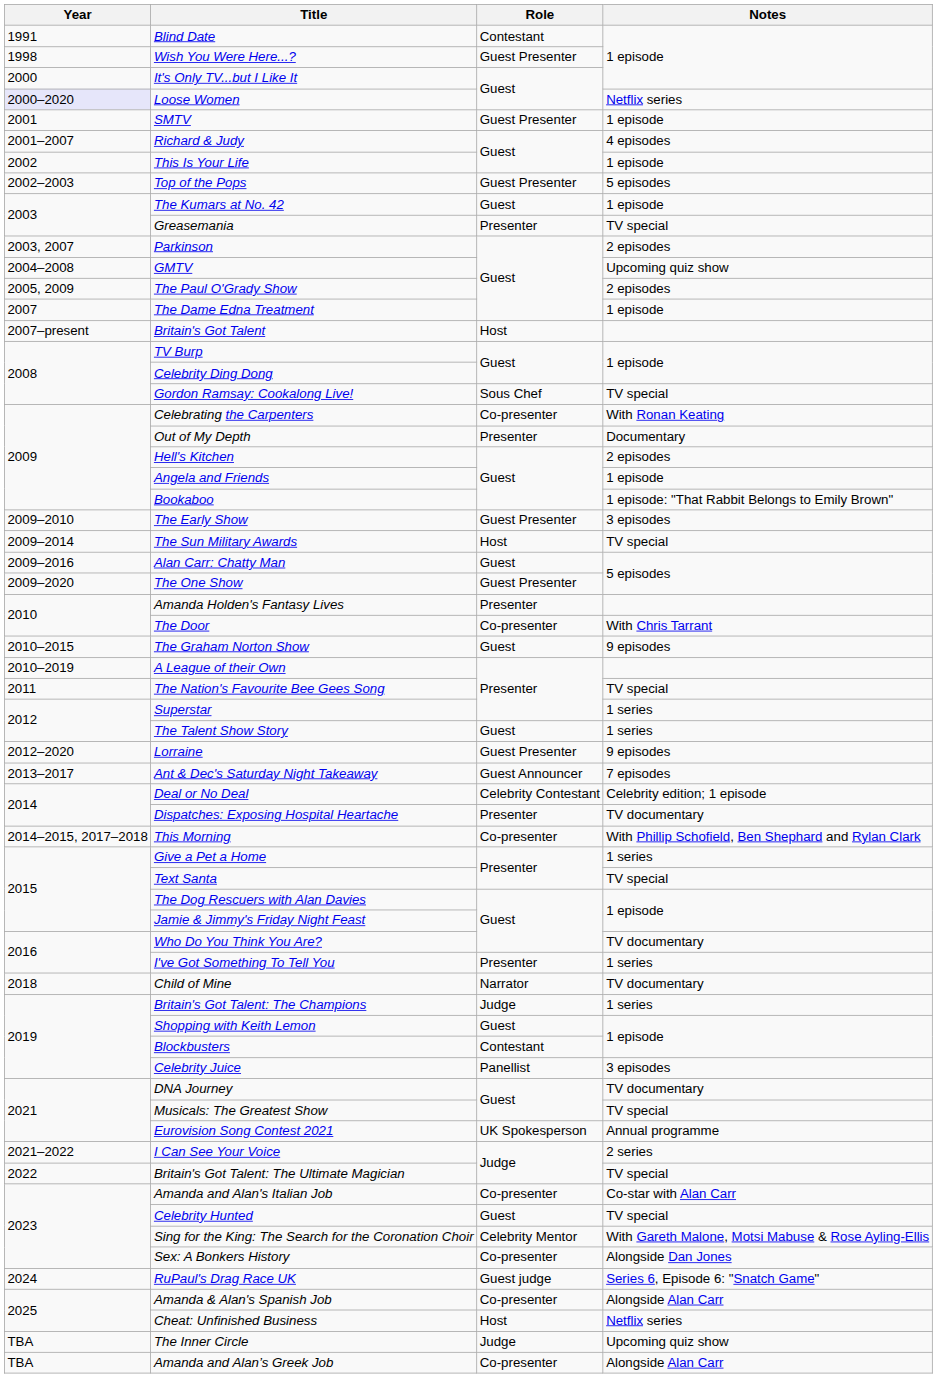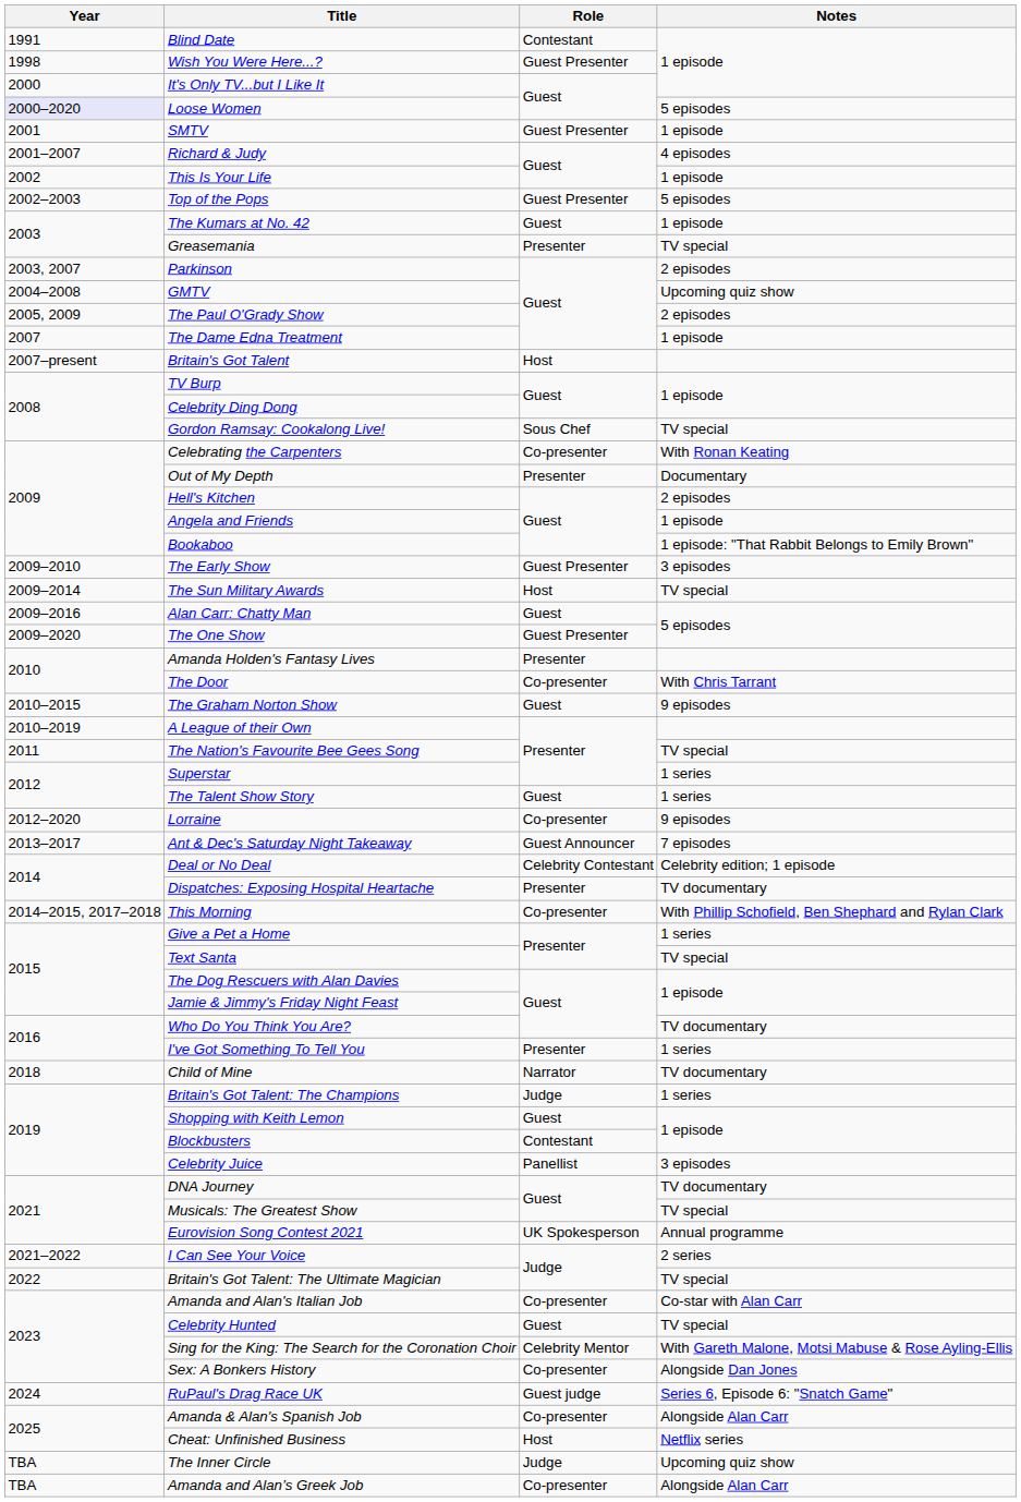Loose Women | Notes: Netflix series -> 5 episodes
Lorraine | Role: Guest Presenter -> Co-presenter
